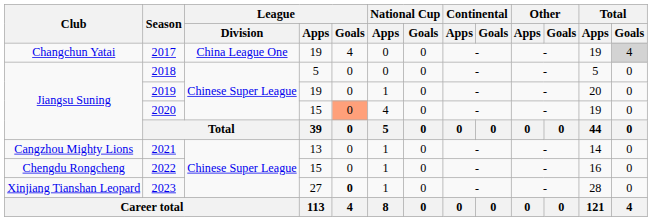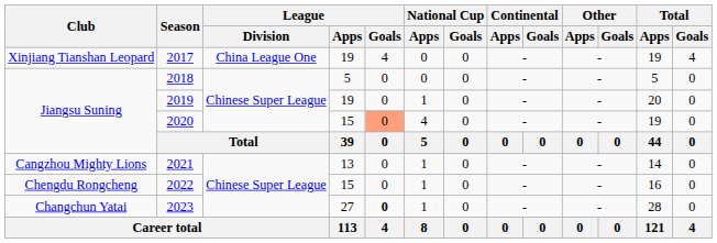2017 | Club: Changchun Yatai -> Xinjiang Tianshan Leopard
2017 | Total / Goals: lightgrey background -> no background
2023 | Club: Xinjiang Tianshan Leopard -> Changchun Yatai
